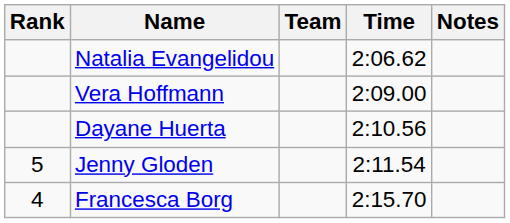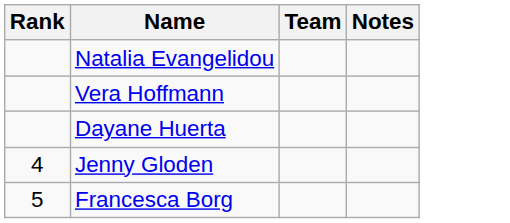- column: Time | 2:06.62 | 2:09.00 | 2:10.56 | 2:11.54 | 2:15.70
Jenny Gloden | Rank: 5 -> 4
Francesca Borg | Rank: 4 -> 5
